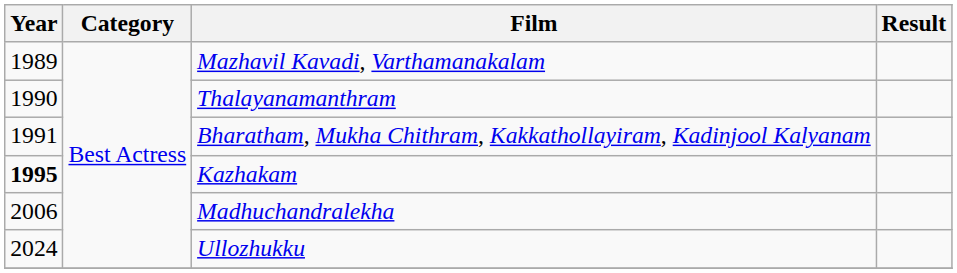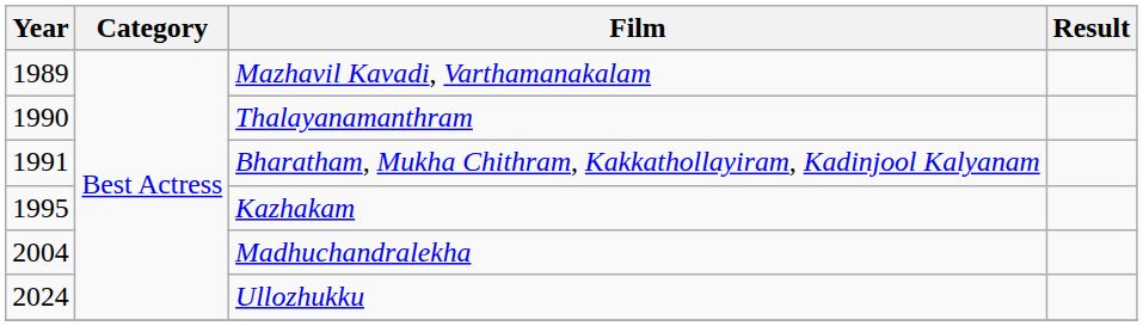Kazhakam | Year: bold -> normal
Madhuchandralekha | Year: 2006 -> 2004
